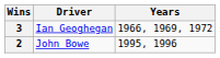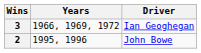columns swapped: Driver <-> Years
